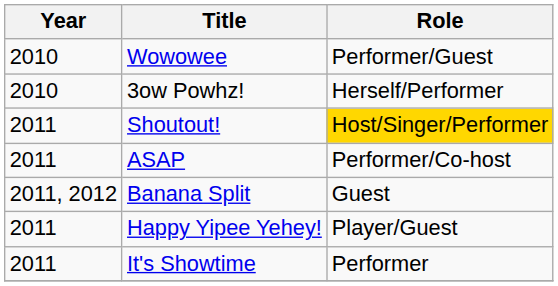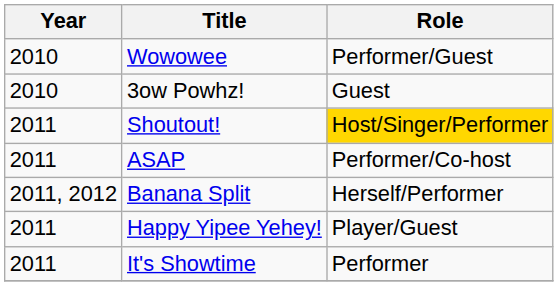3ow Powhz! | Role: Herself/Performer -> Guest
Banana Split | Role: Guest -> Herself/Performer
